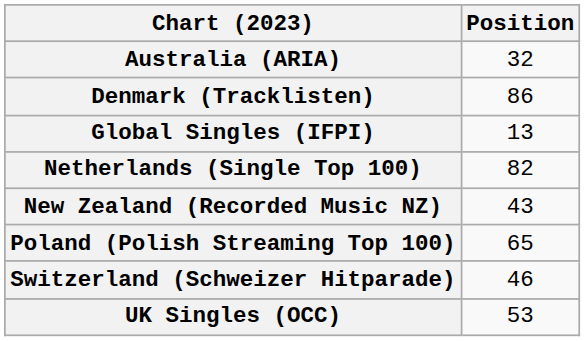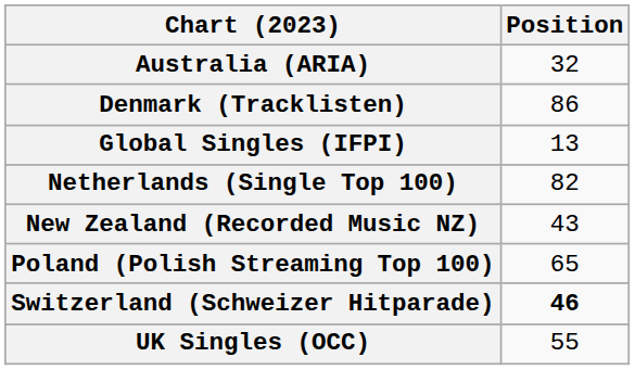Switzerland (Schweizer Hitparade) | Position: normal -> bold
UK Singles (OCC) | Position: 53 -> 55
